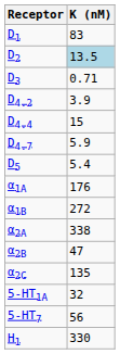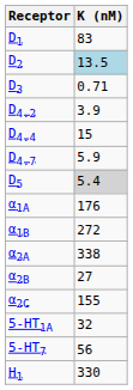D5 | K (nM): no background -> lightgrey background
α2B | K (nM): 47 -> 27
α2C | K (nM): 135 -> 155
